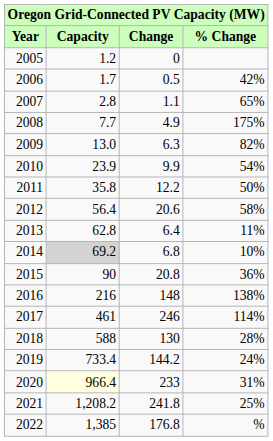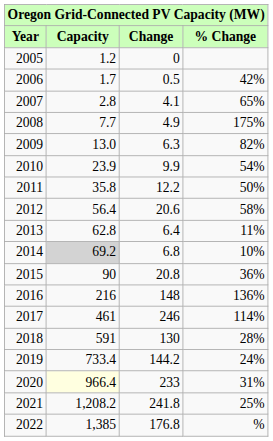2007 | Change: 1.1 -> 4.1
2016 | % Change: 138% -> 136%
2018 | Capacity: 588 -> 591
